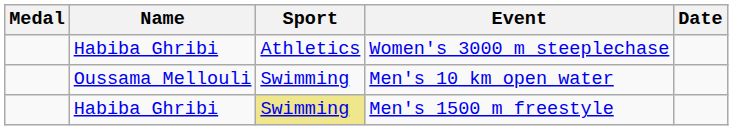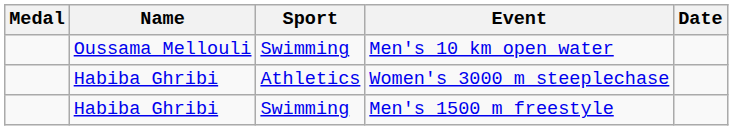rows swapped: Men's 10 km open water <-> Women's 3000 m steeplechase
Men's 1500 m freestyle | Sport: khaki background -> no background
